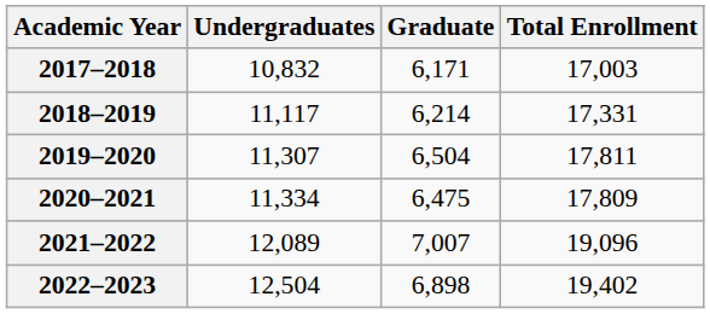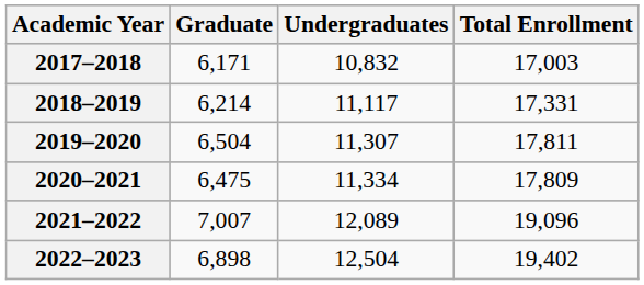columns swapped: Undergraduates <-> Graduate
